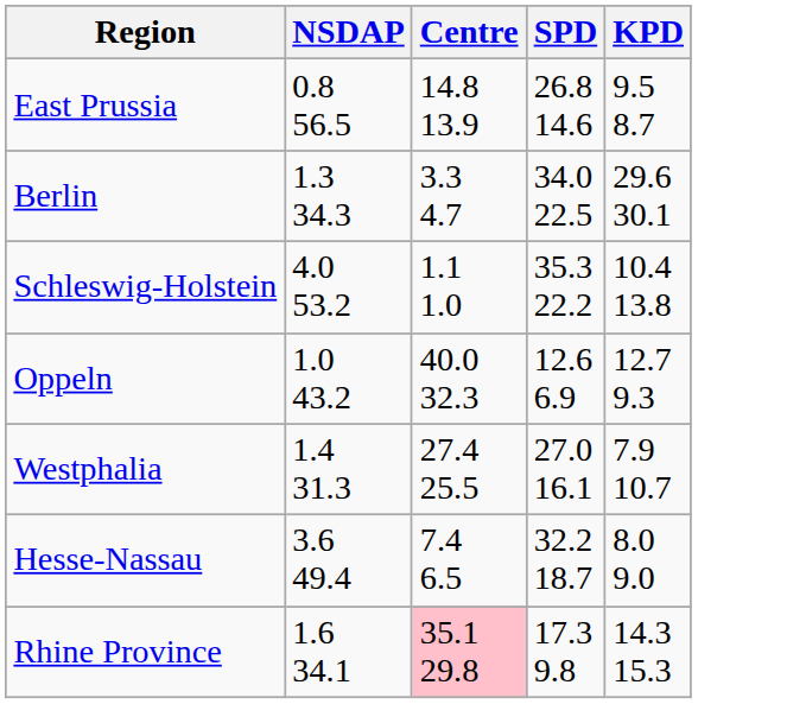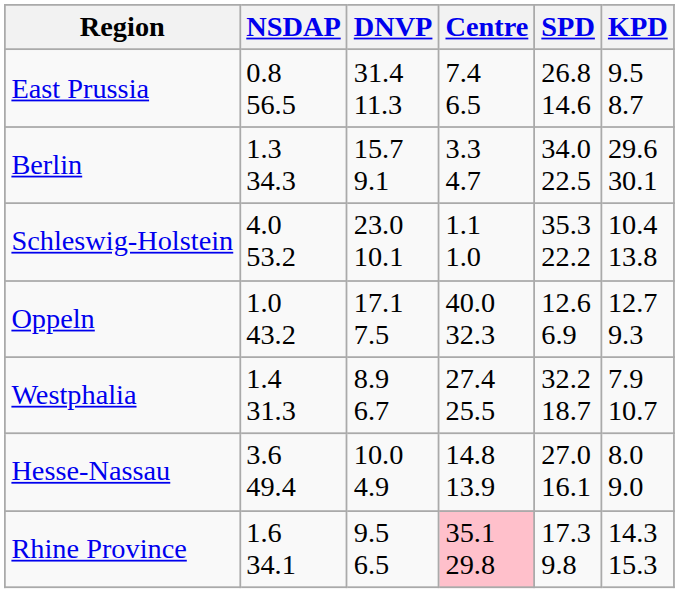+ column: DNVP | 31.4 11.3 | 15.7 9.1 | 23.0 10.1 | 17.1 7.5 | 8.9 6.7 | 10.0 4.9 | 9.5 6.5
East Prussia | Centre: 14.8 13.9 -> 7.4 6.5
Westphalia | SPD: 27.0 16.1 -> 32.2 18.7
Hesse-Nassau | Centre: 7.4 6.5 -> 14.8 13.9
Hesse-Nassau | SPD: 32.2 18.7 -> 27.0 16.1
